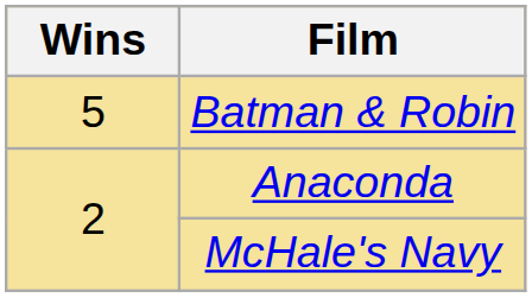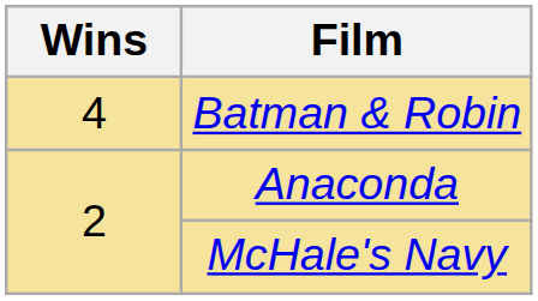Batman & Robin | Wins: 5 -> 4
